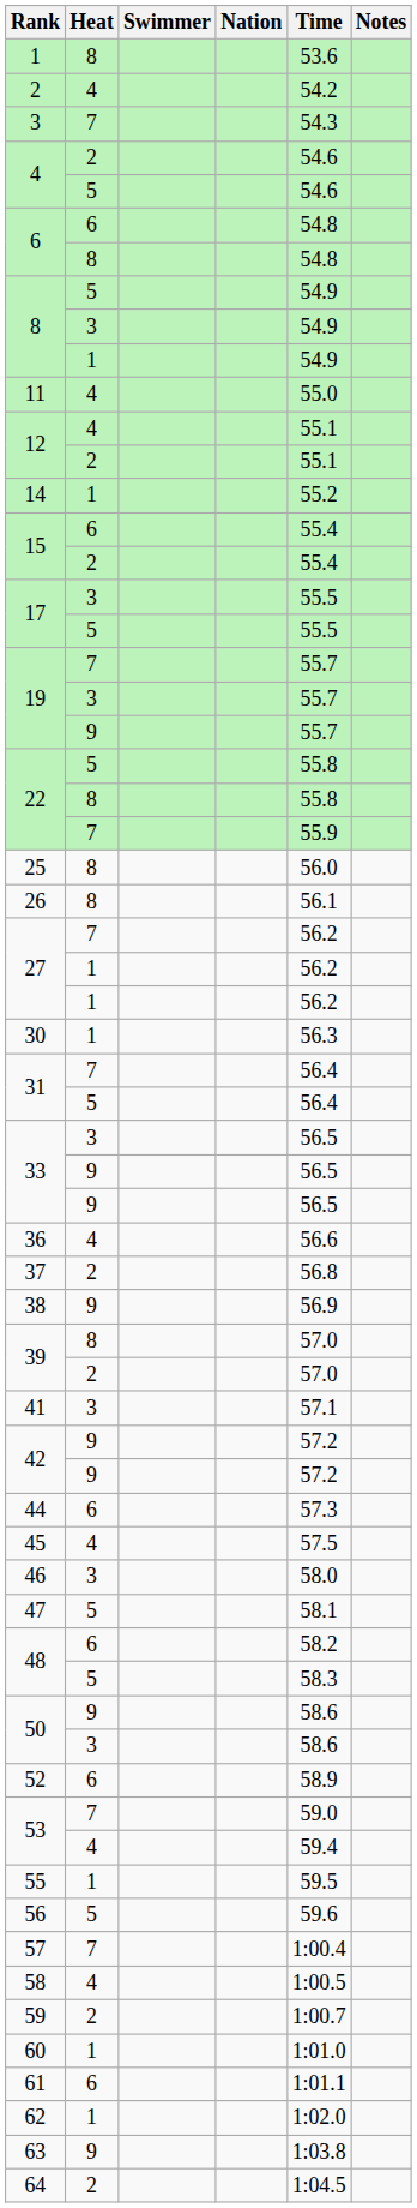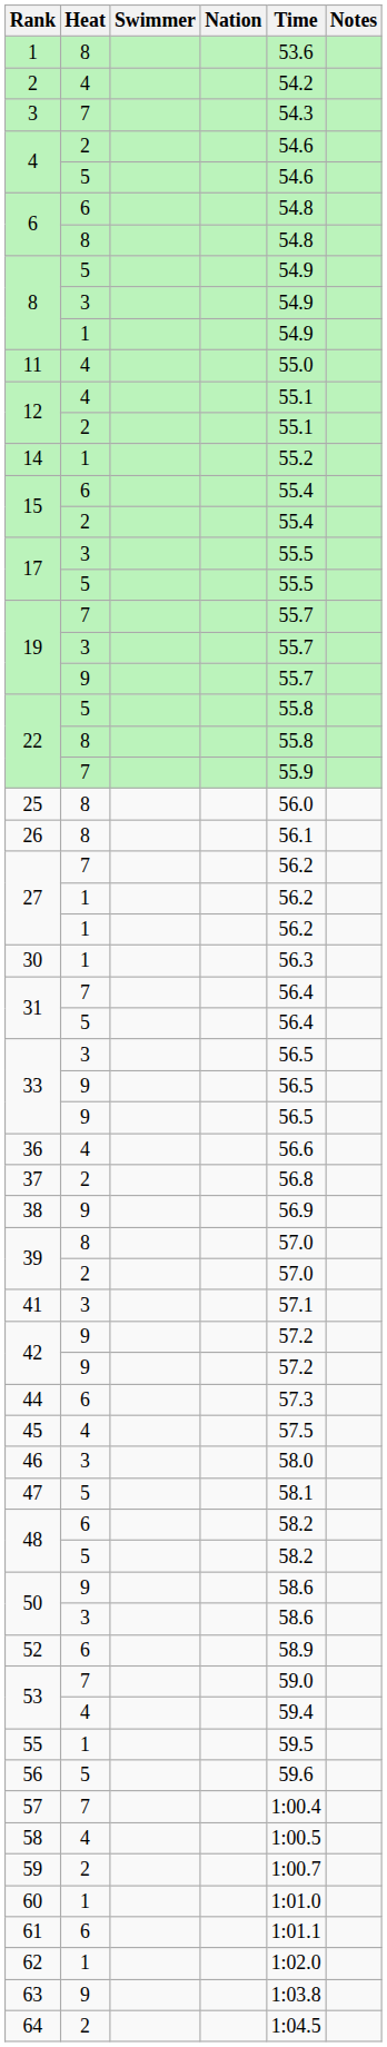48 / 5 | Time: 58.3 -> 58.2
